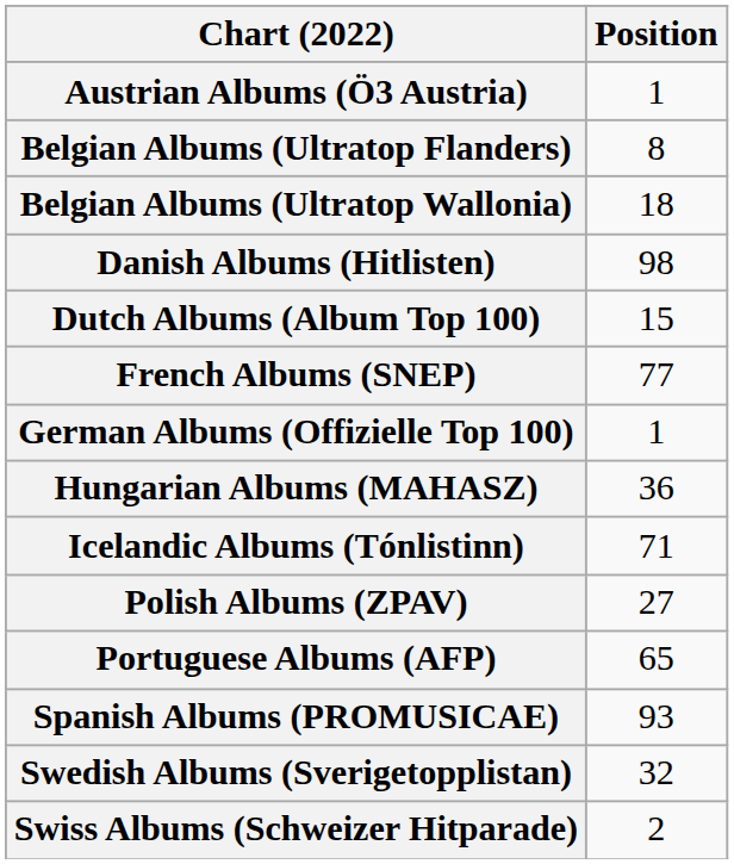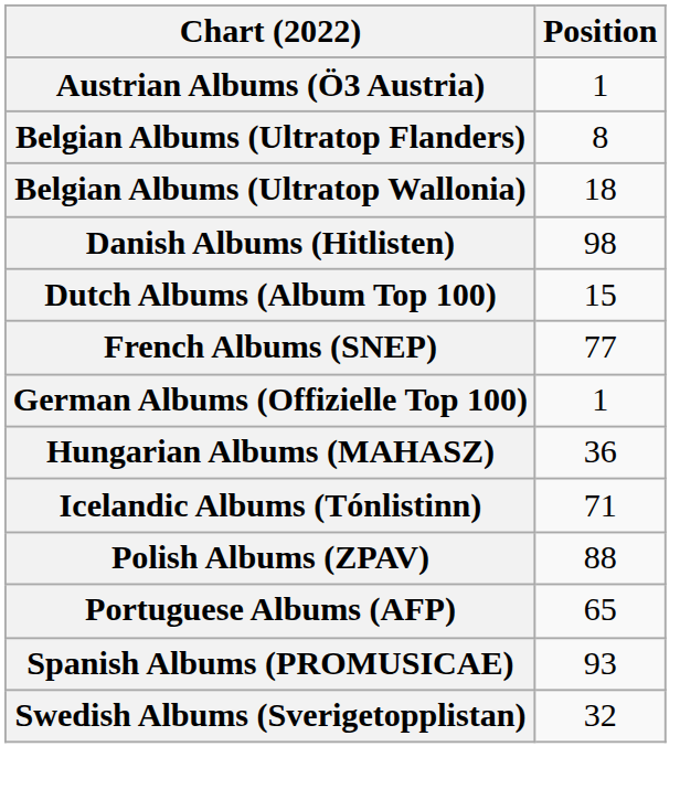Polish Albums (ZPAV) | Position: 27 -> 88
- row: Swiss Albums (Schweizer Hitparade) | 2
